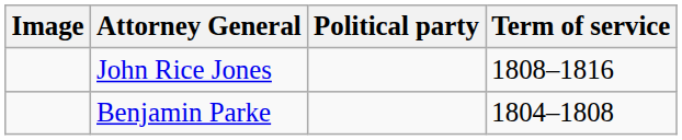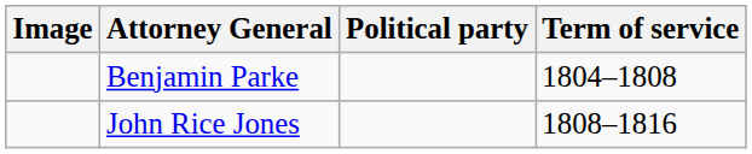rows swapped: Benjamin Parke <-> John Rice Jones
